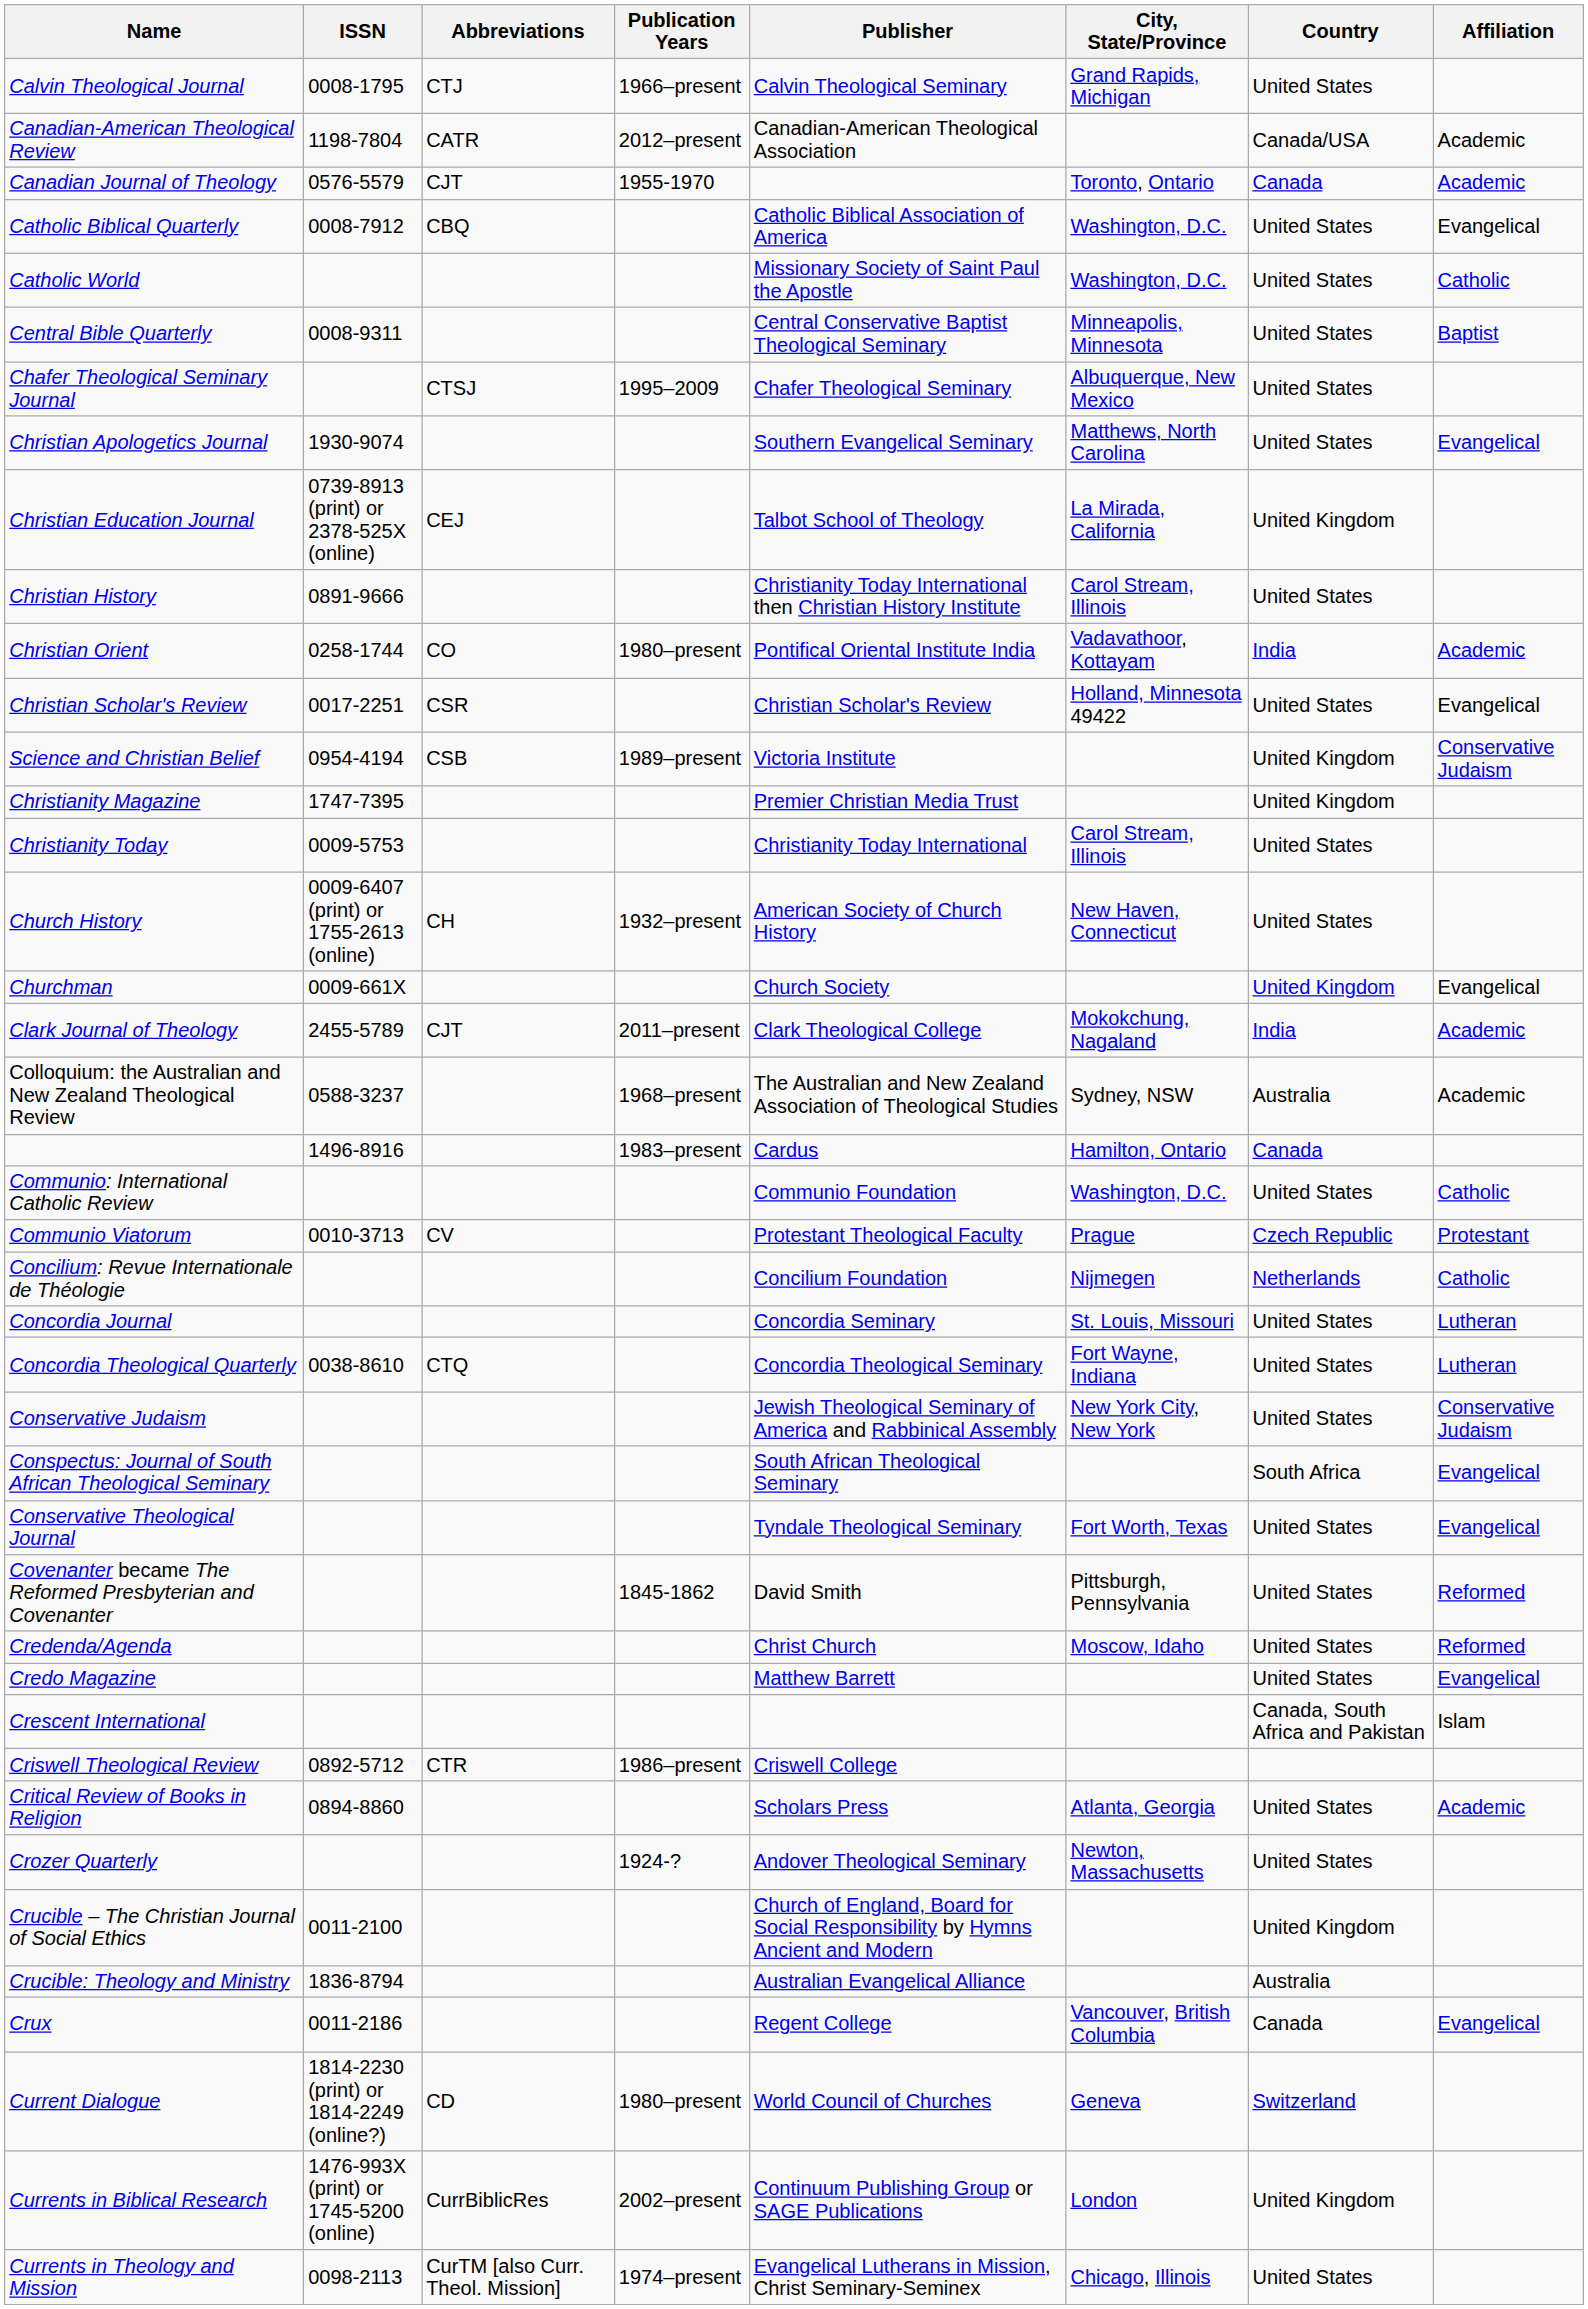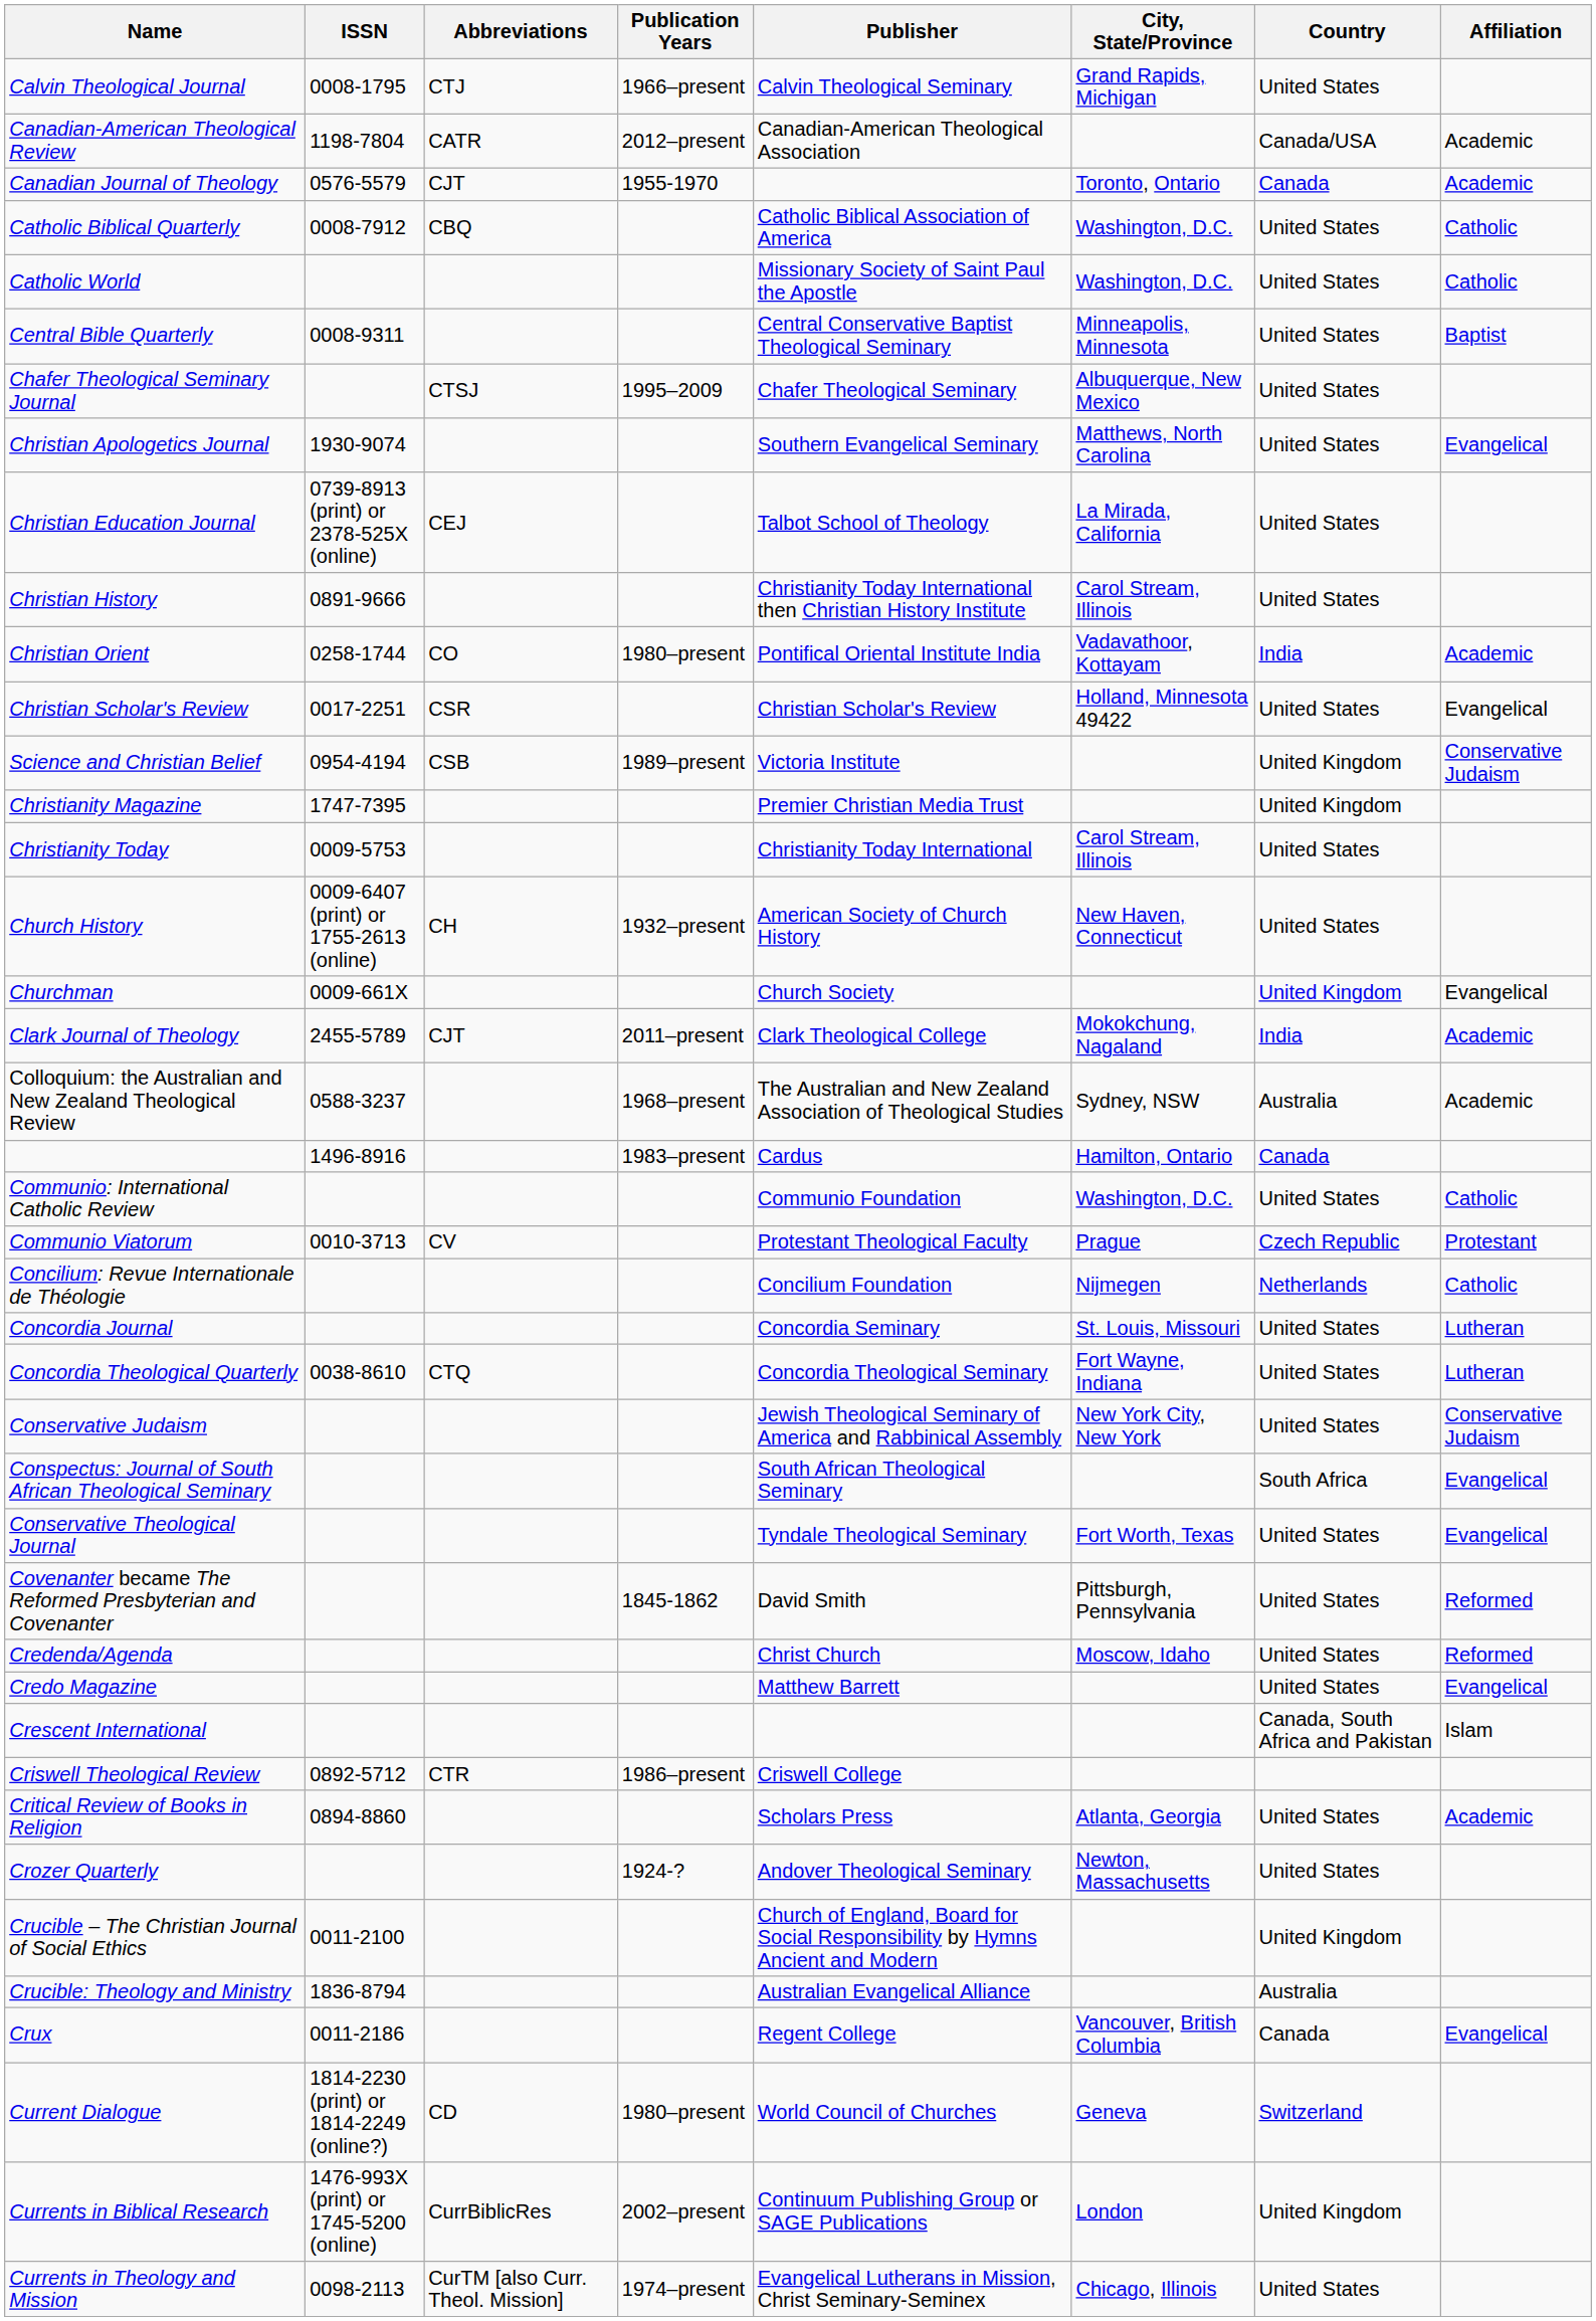Catholic Biblical Quarterly | Affiliation: Evangelical -> Catholic
Christian Education Journal | Country: United Kingdom -> United States
